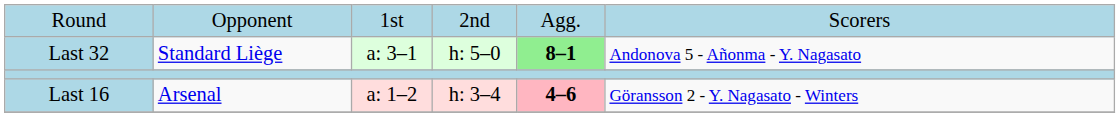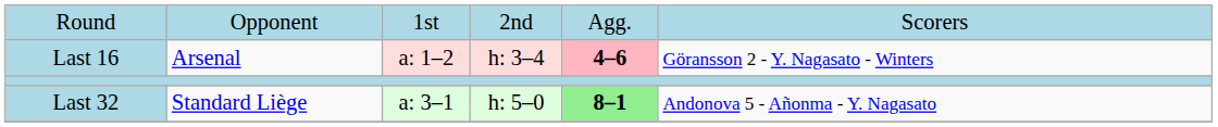rows swapped: Last 32 <-> Last 16
